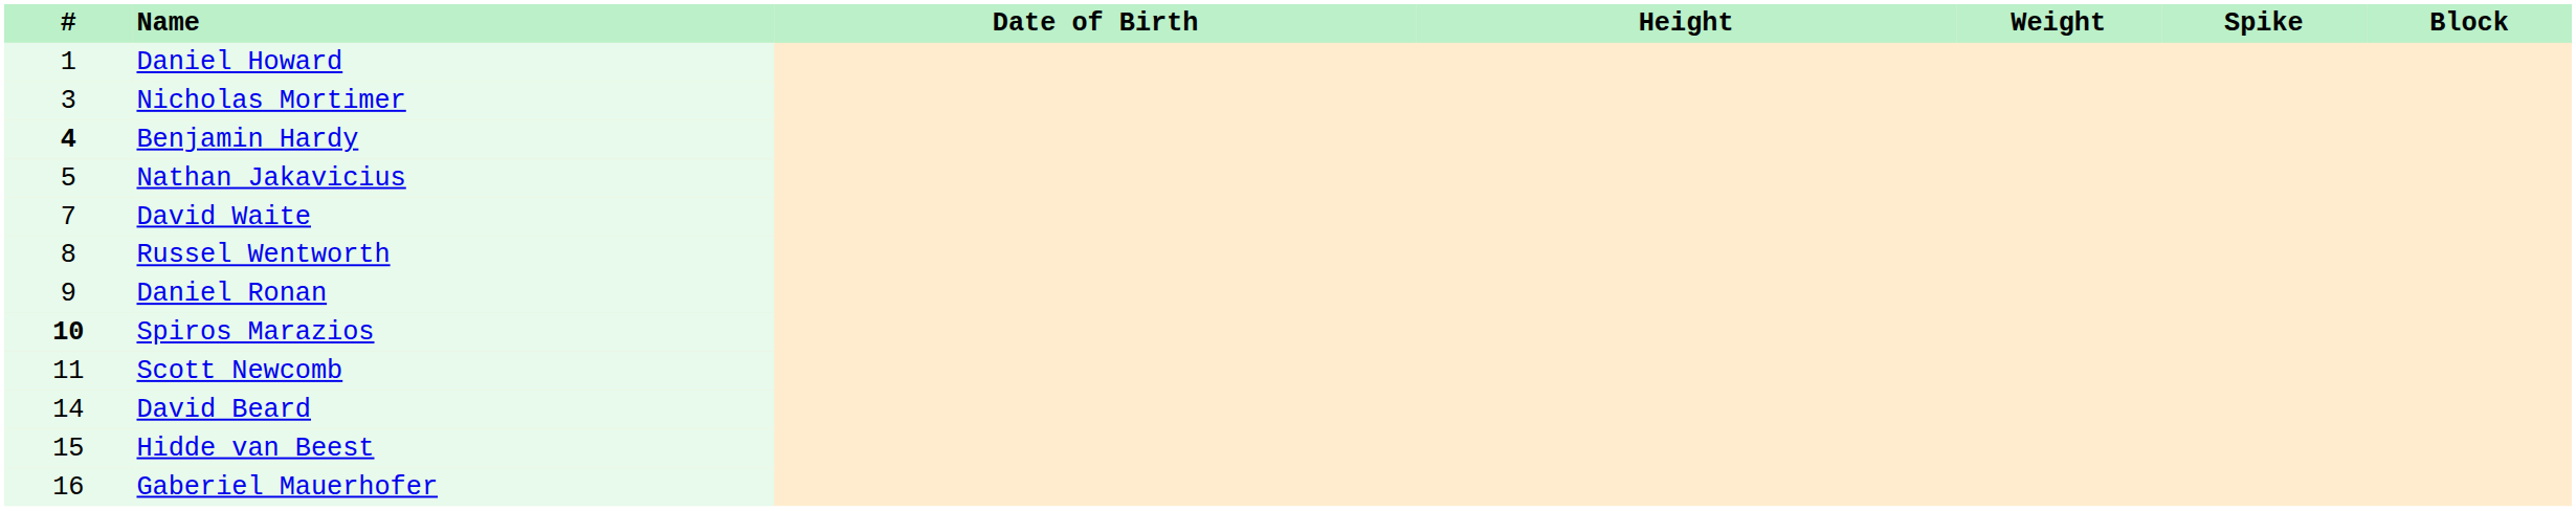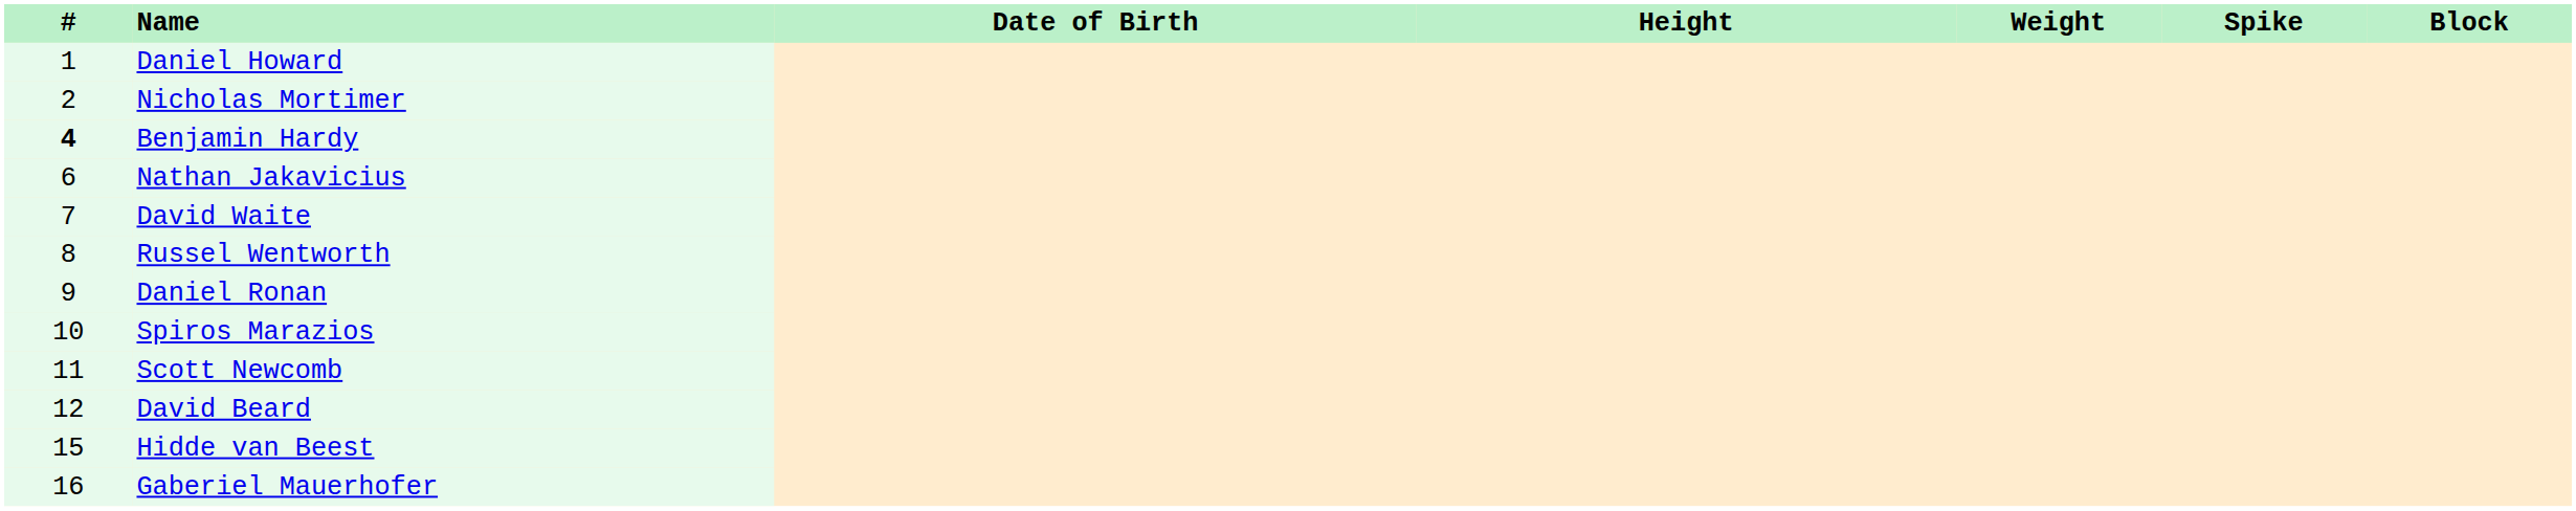Nicholas Mortimer | #: 3 -> 2
Nathan Jakavicius | #: 5 -> 6
Spiros Marazios | #: bold -> normal
David Beard | #: 14 -> 12
